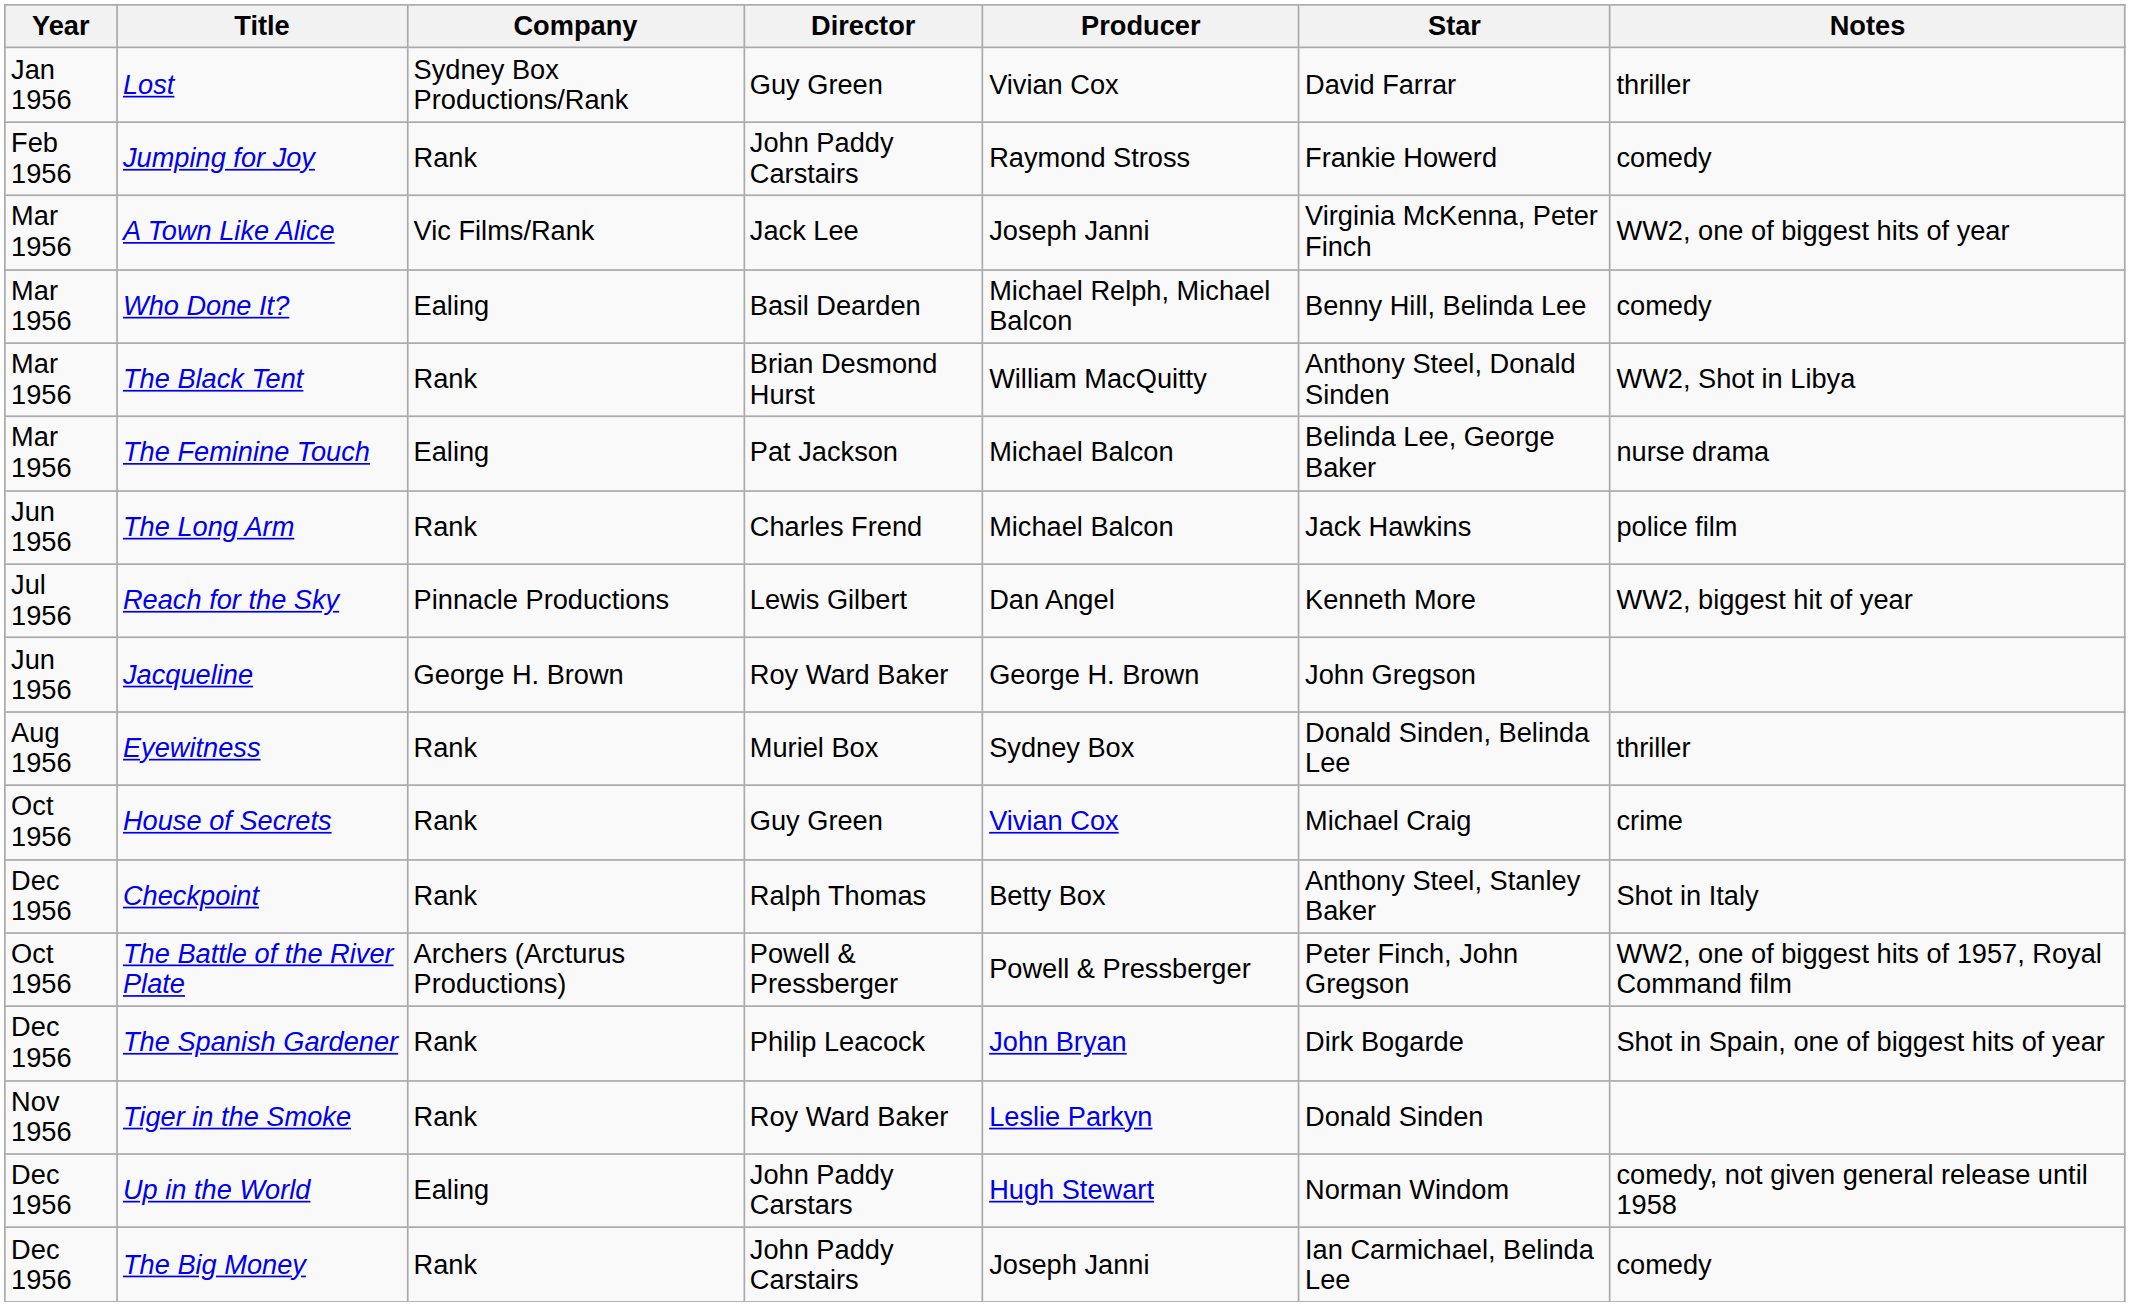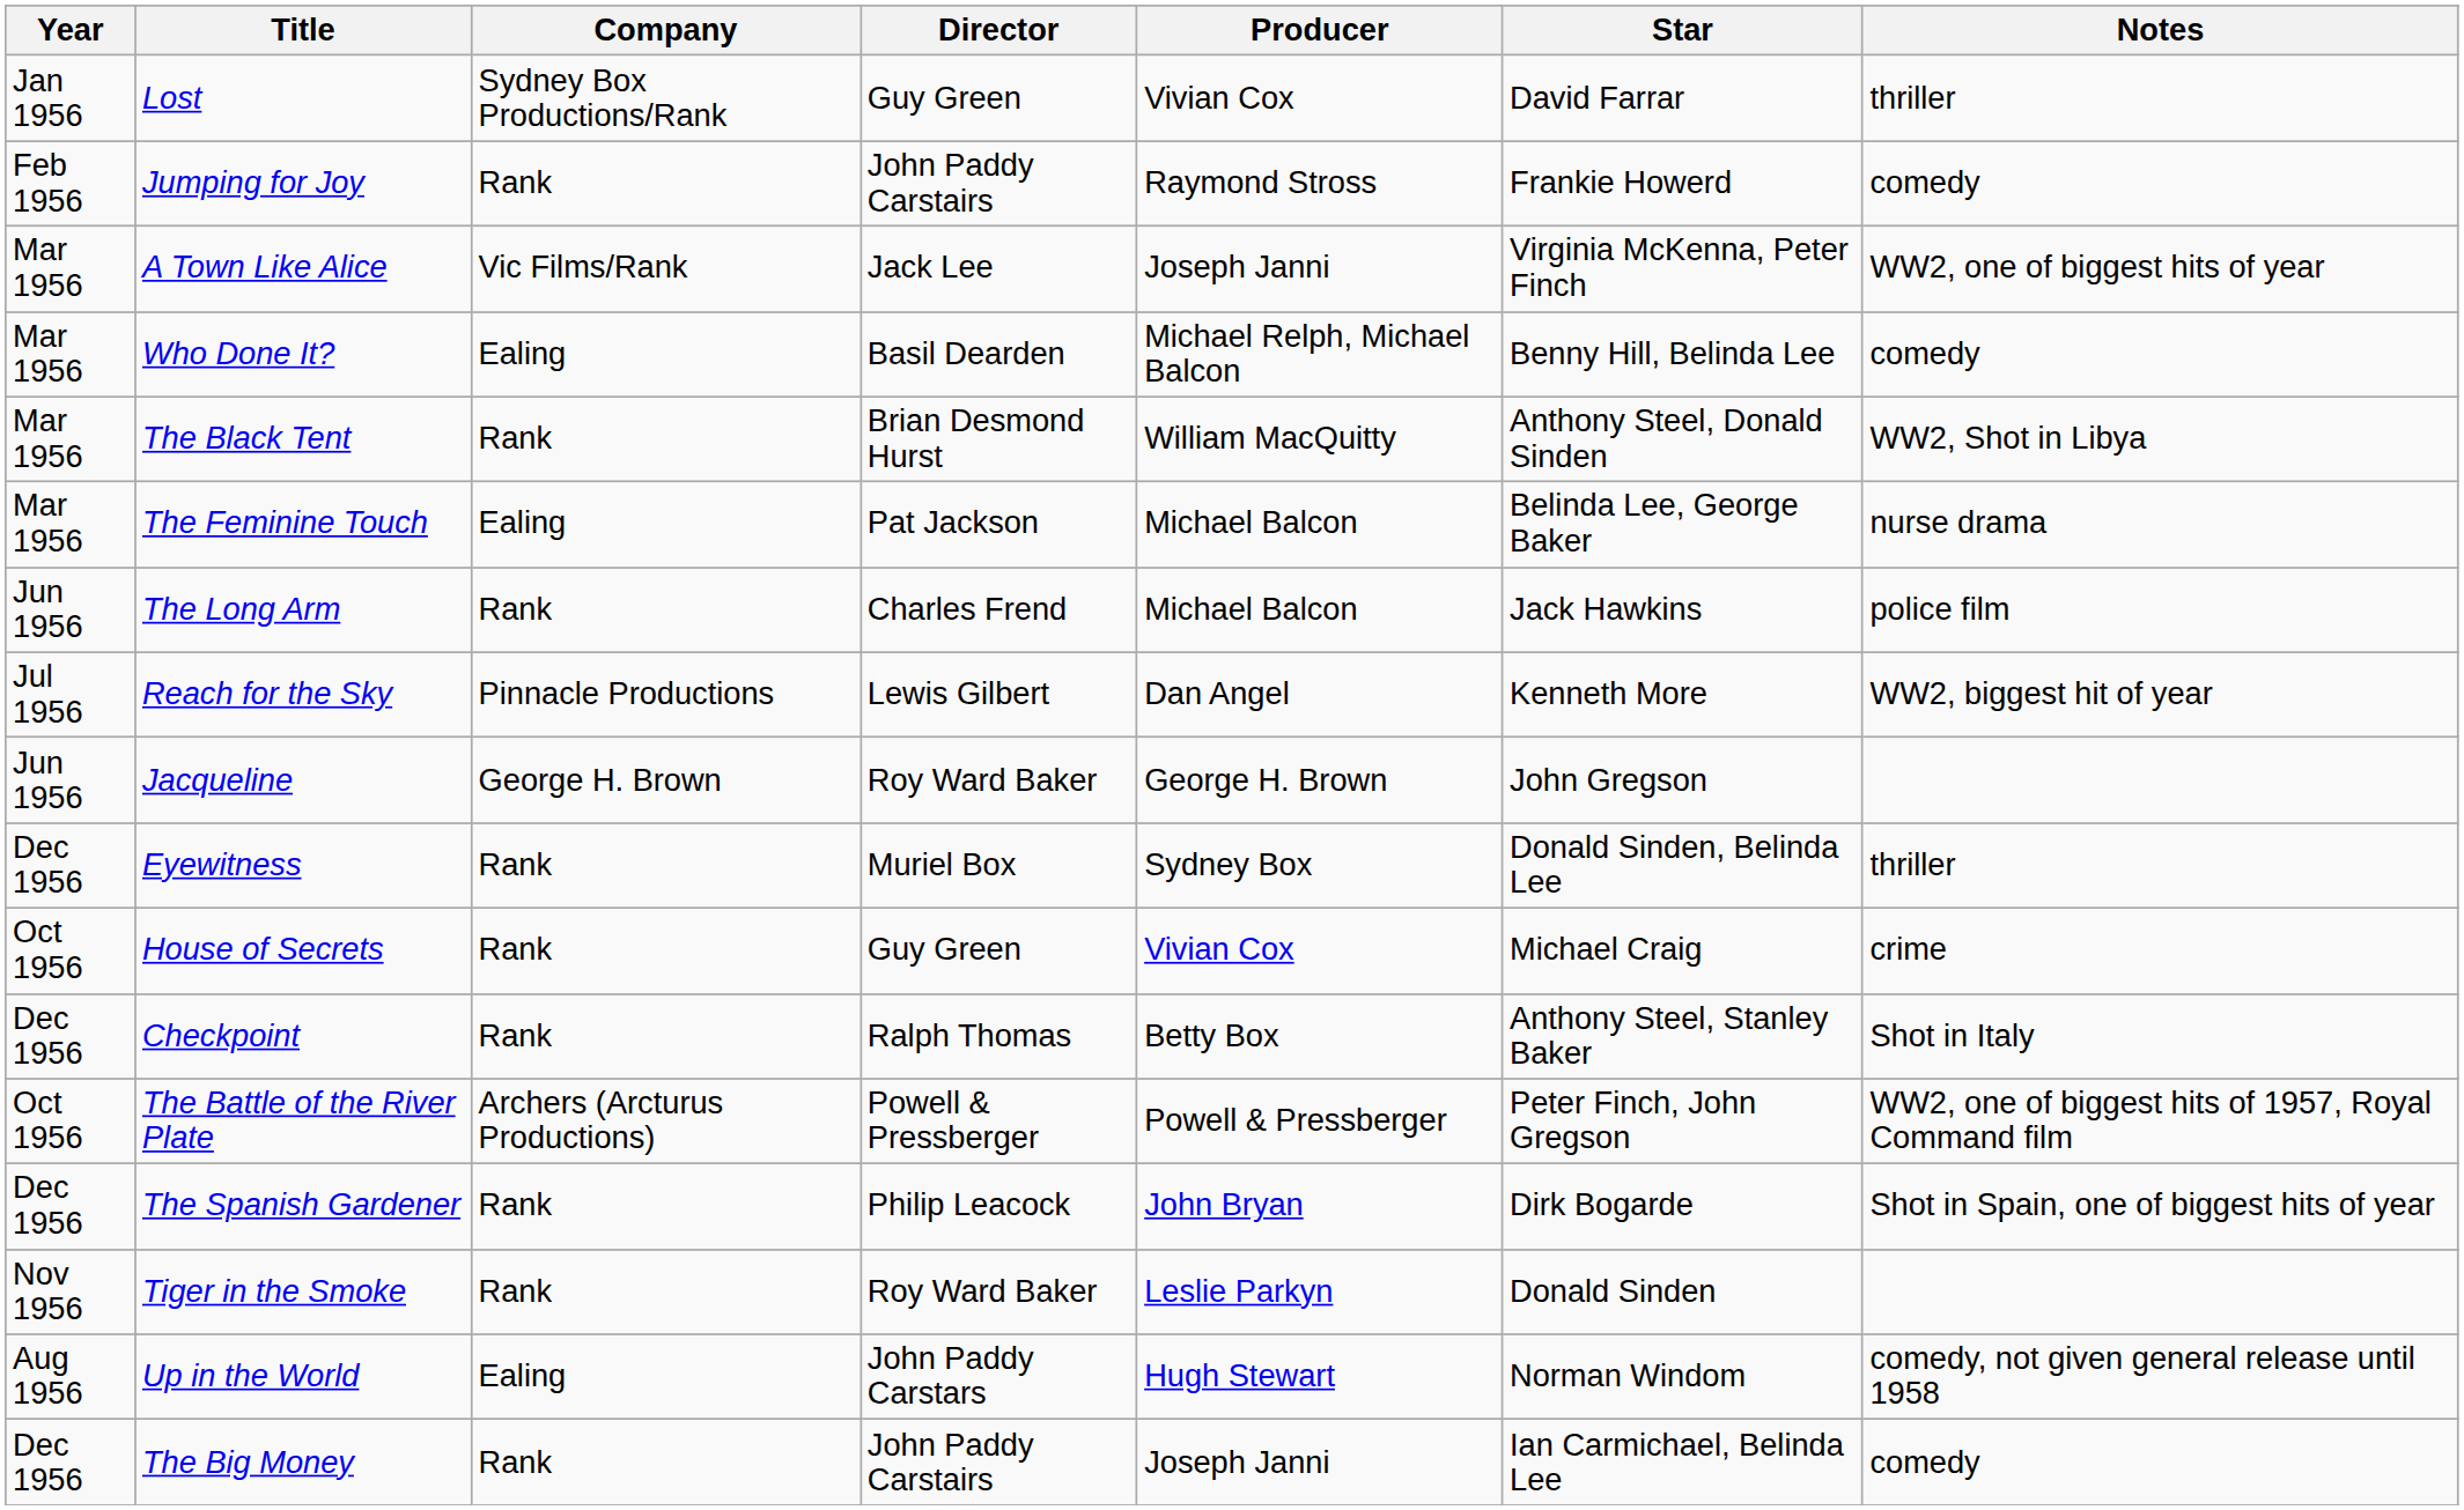Eyewitness | Year: Aug 1956 -> Dec 1956
Up in the World | Year: Dec 1956 -> Aug 1956
